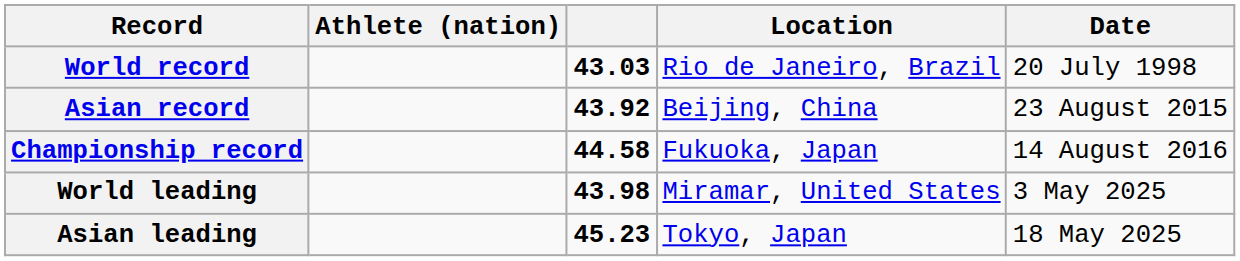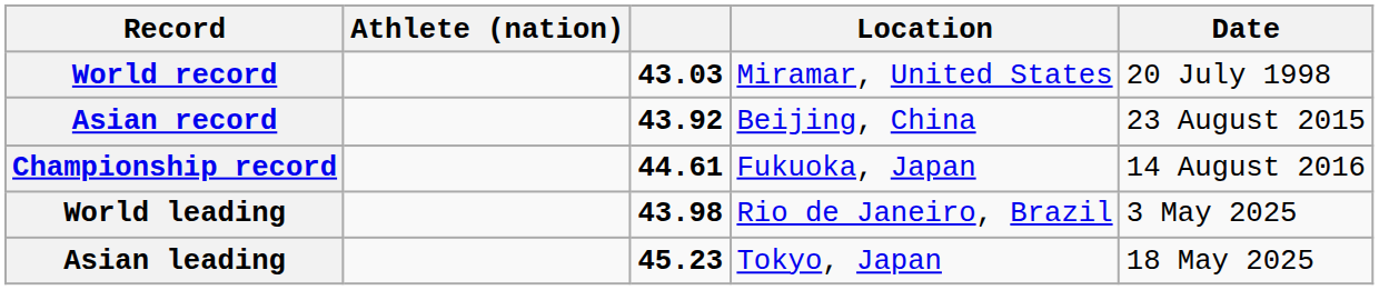World record | Location: Rio de Janeiro, Brazil -> Miramar, United States
Championship record | column 3: 44.58 -> 44.61
World leading | Location: Miramar, United States -> Rio de Janeiro, Brazil
